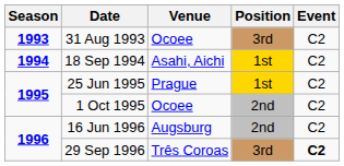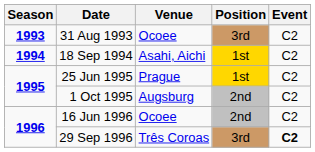1 Oct 1995 | Venue: Ocoee -> Augsburg
16 Jun 1996 | Venue: Augsburg -> Ocoee
